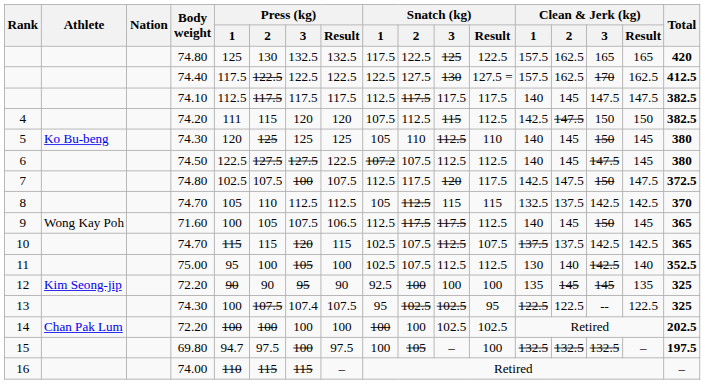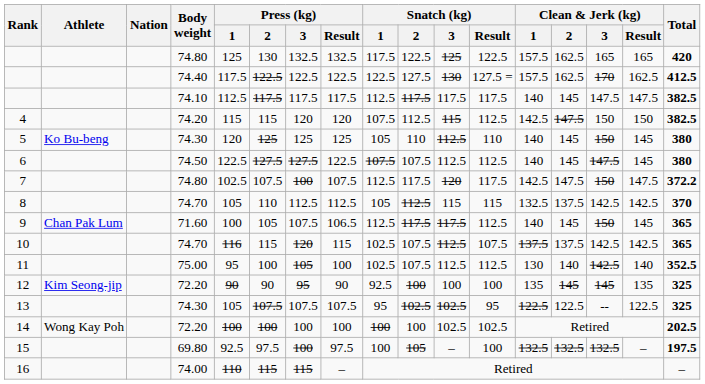4 | Press (kg) / 1: 111 -> 115
6 | Snatch (kg) / 1: 107.2 -> 107.5
7 | Total: 372.5 -> 372.2
9 | Athlete: Wong Kay Poh -> Chan Pak Lum
10 | Press (kg) / 1: 115 -> 116
13 | Press (kg) / 1: 100 -> 105
13 | Press (kg) / 3: 107.4 -> 107.5
14 | Athlete: Chan Pak Lum -> Wong Kay Poh
15 | Press (kg) / 1: 94.7 -> 92.5
